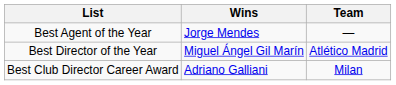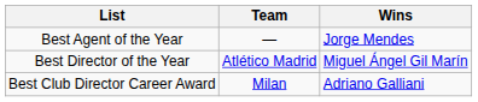columns swapped: Wins <-> Team
